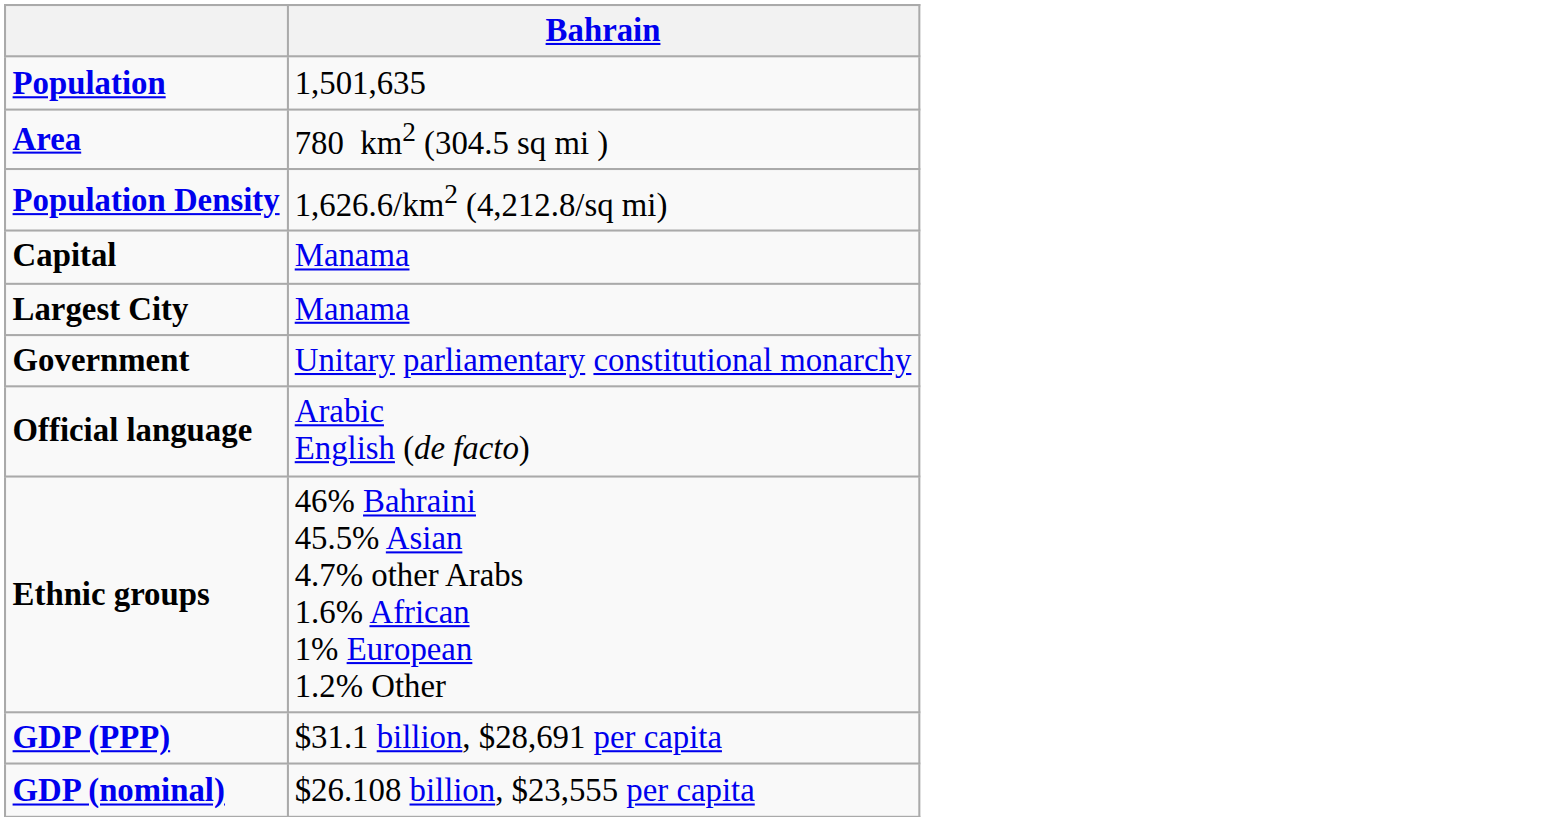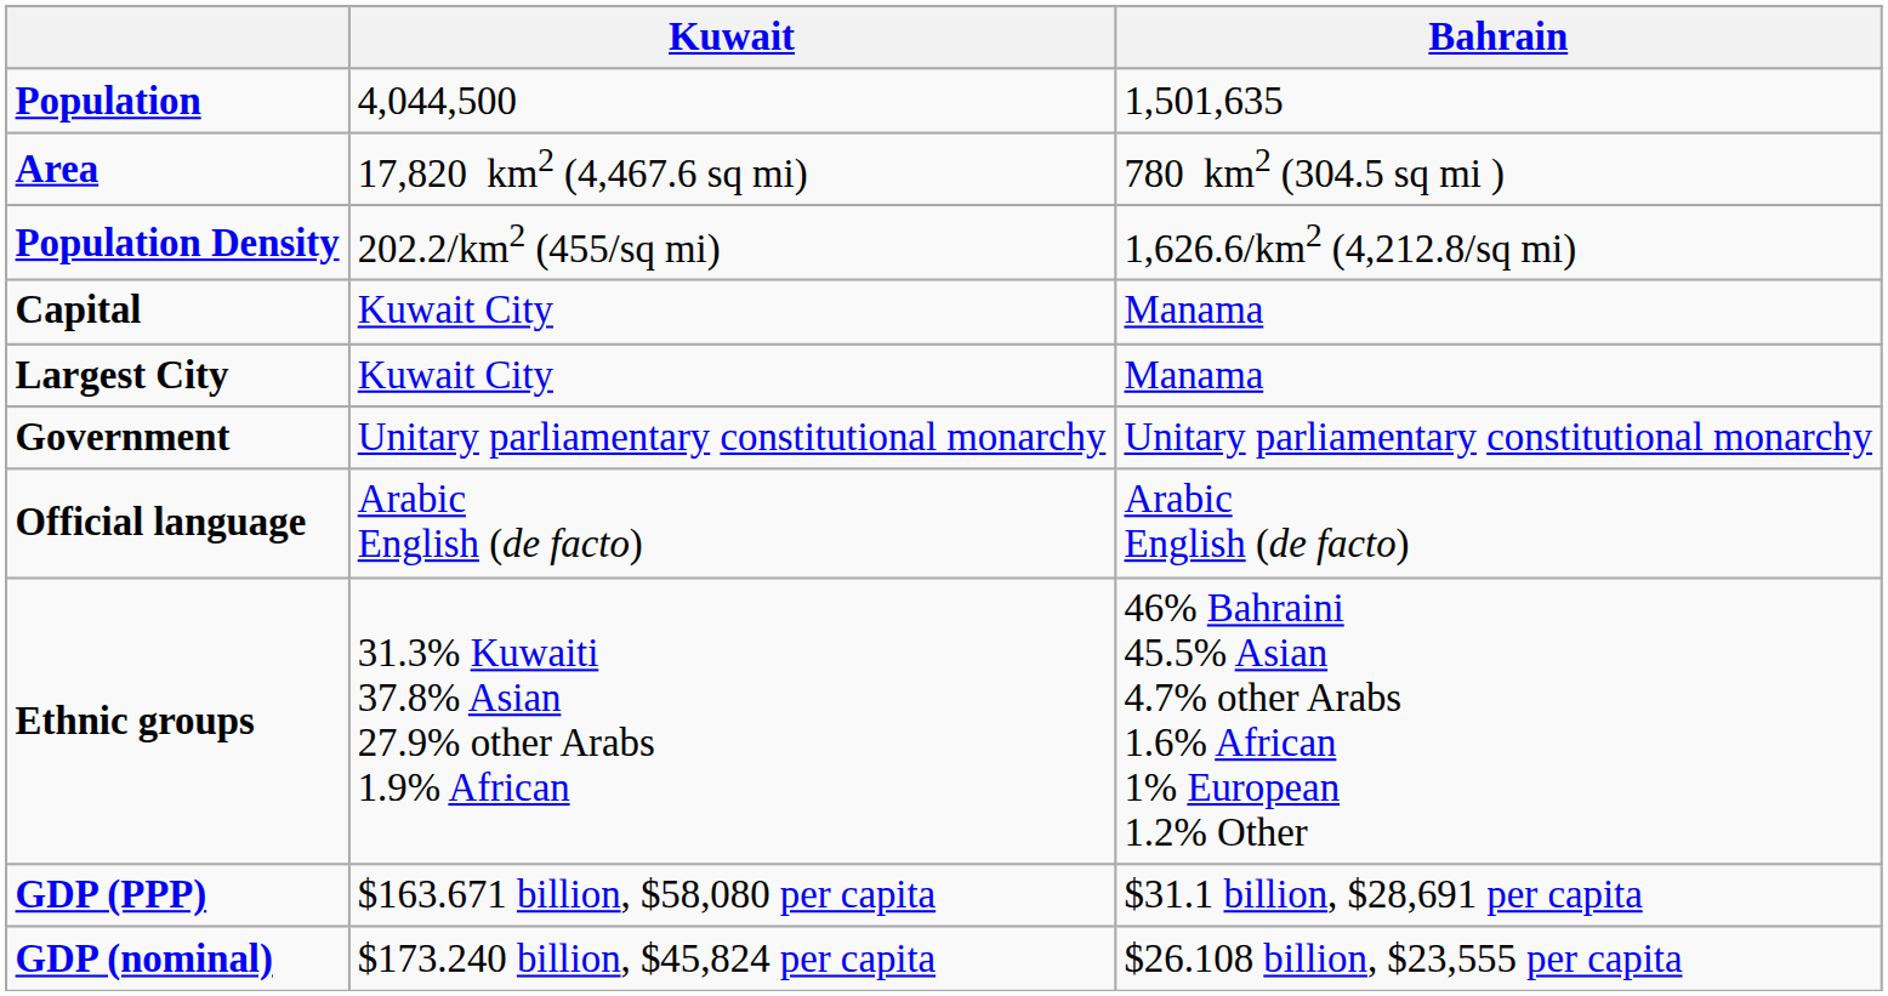+ column: Kuwait | 4,044,500 | 17,820 km2 (4,467.6 sq mi) | 202.2/km2 (455/sq mi) | Kuwait City | Kuwait City | Unitary parliamentary constitutional monarchy | Arabic English (de facto) | 31.3% Kuwaiti 37.8% Asian 27.9% other Arabs 1.9% African | $163.671 billion, $58,080 per capita | $173.240 billion, $45,824 per capita
